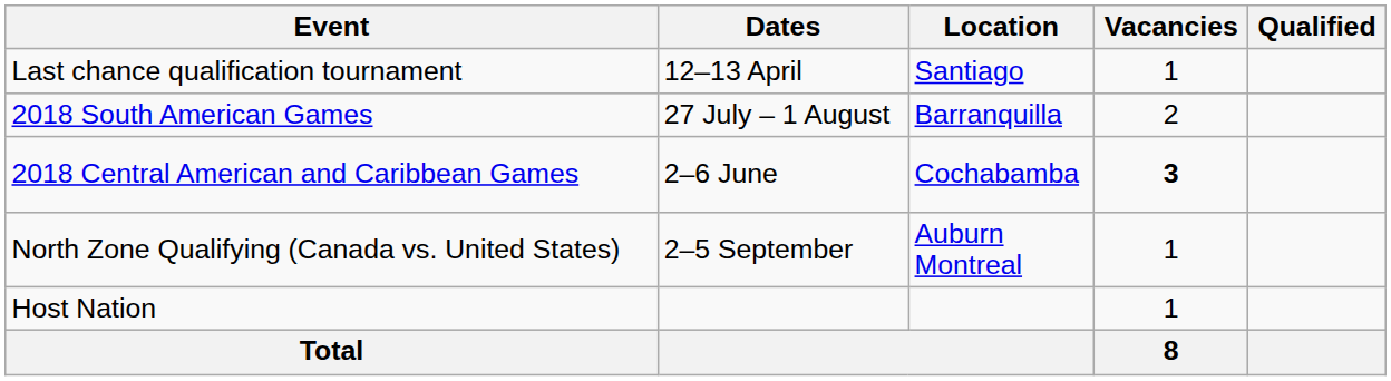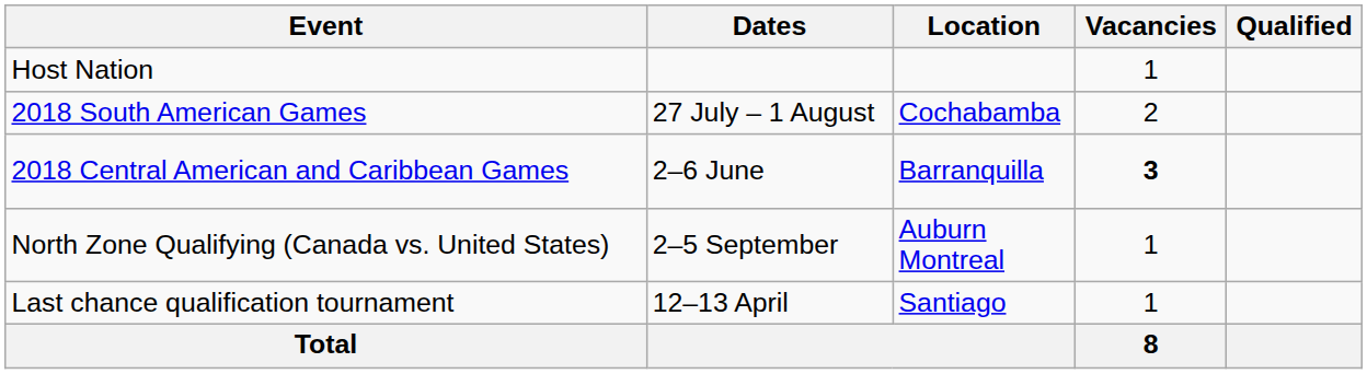rows swapped: Host Nation <-> Last chance qualification tournament
2018 South American Games | Location: Barranquilla -> Cochabamba
2018 Central American and Caribbean Games | Location: Cochabamba -> Barranquilla
